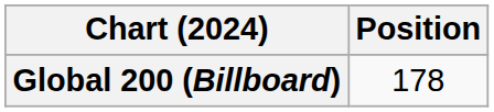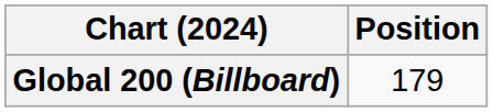Global 200 (Billboard) | Position: 178 -> 179
